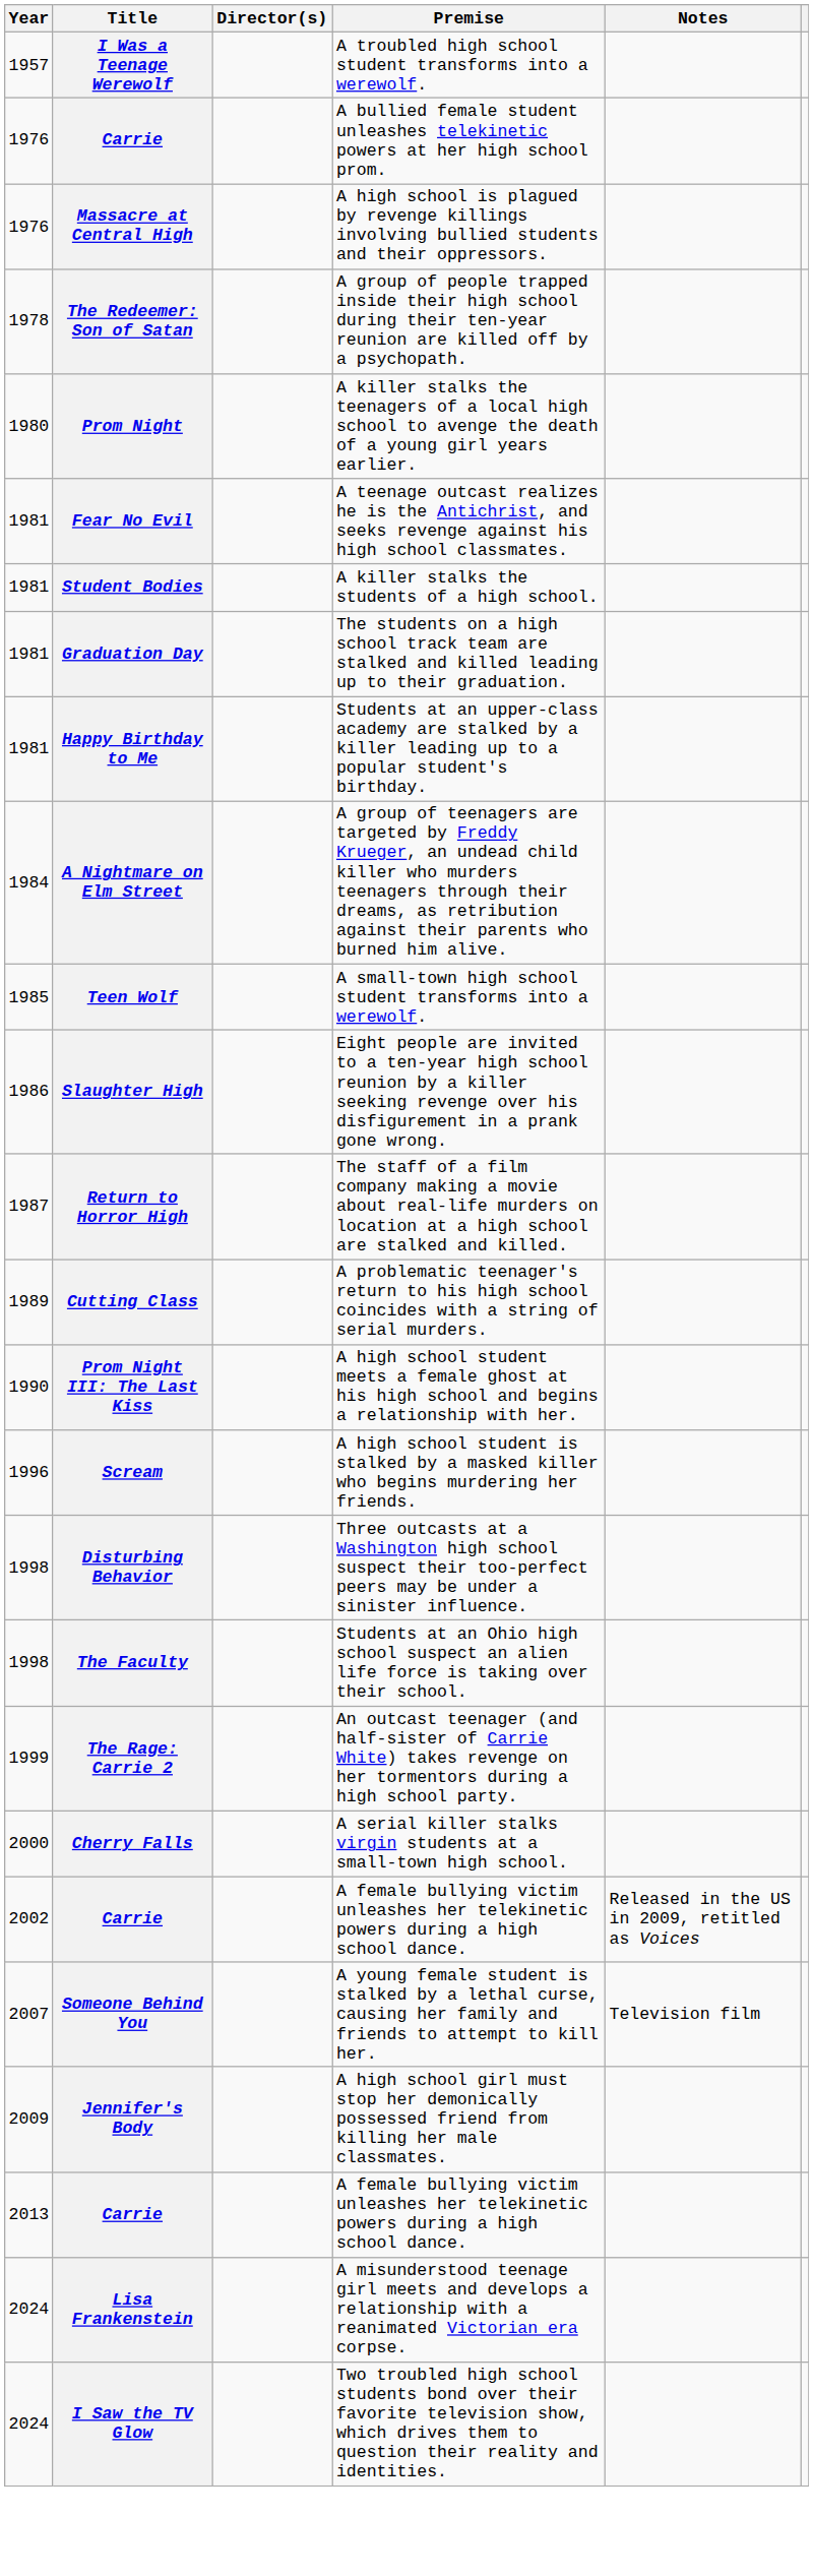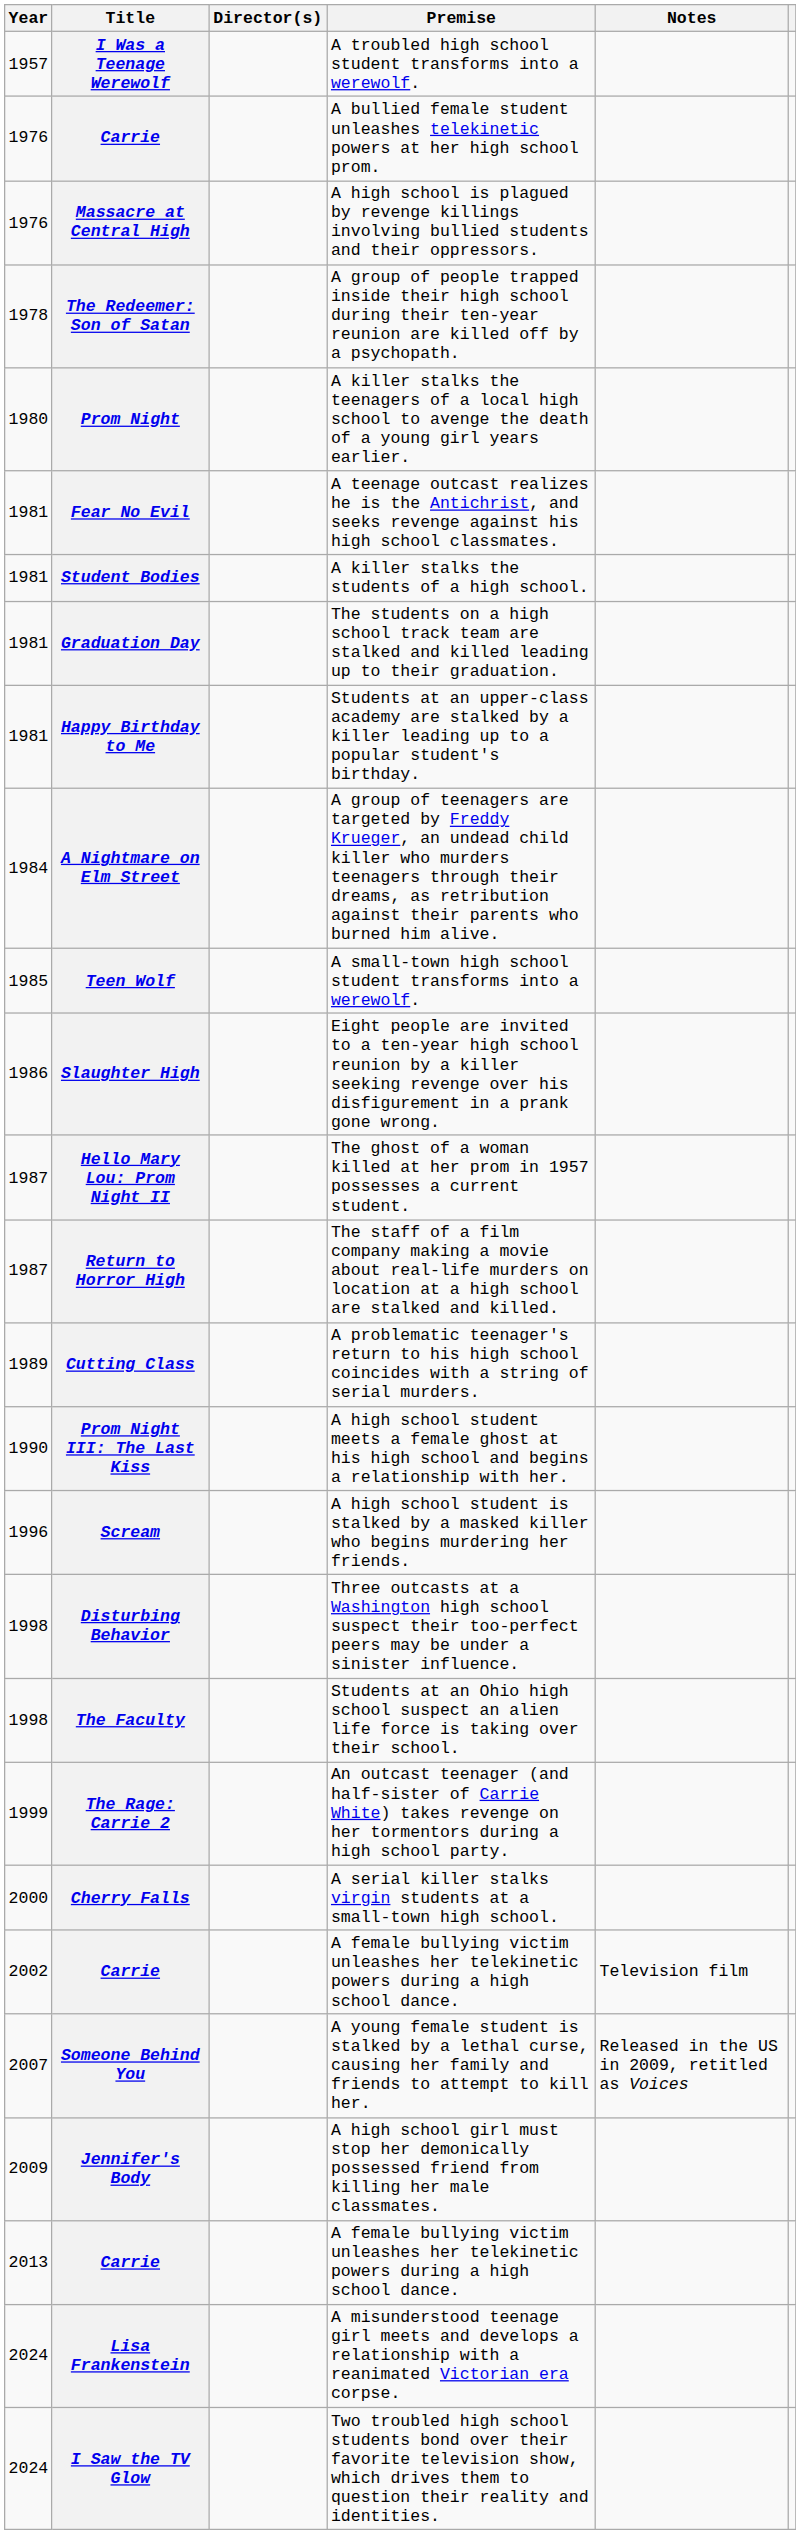+ row: 1987 | Hello Mary Lou: Prom Night II | The ghost of a woman killed at her prom in 1957 possesses a current student.
2002 / Carrie | Notes: Released in the US in 2009, retitled as Voices -> Television film
Someone Behind You | Notes: Television film -> Released in the US in 2009, retitled as Voices
